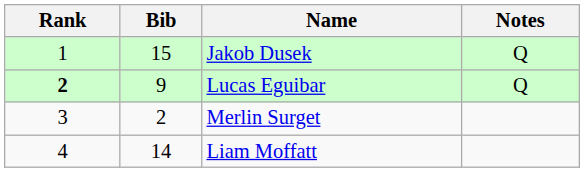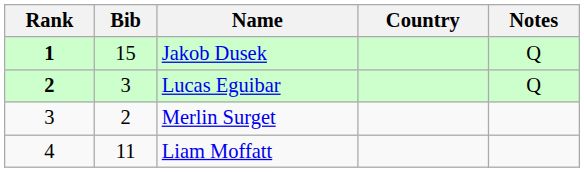+ column: Country
Jakob Dusek | Rank: normal -> bold
Lucas Eguibar | Bib: 9 -> 3
Liam Moffatt | Bib: 14 -> 11
